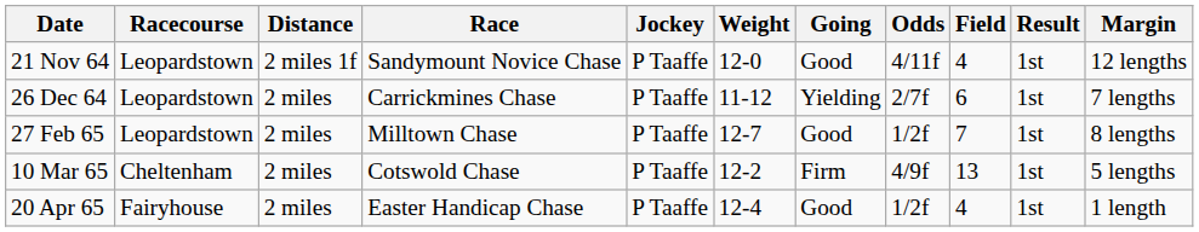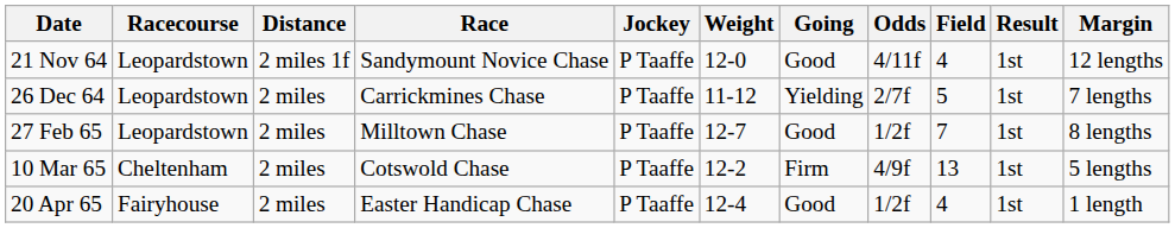26 Dec 64 | Field: 6 -> 5
